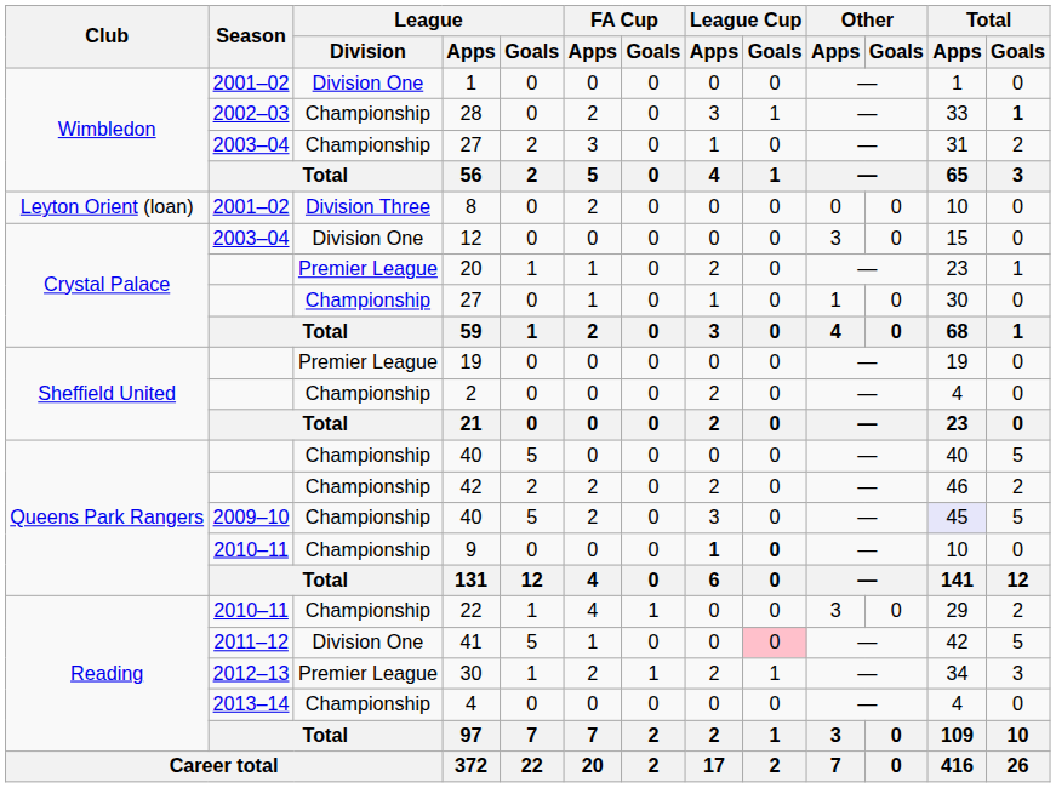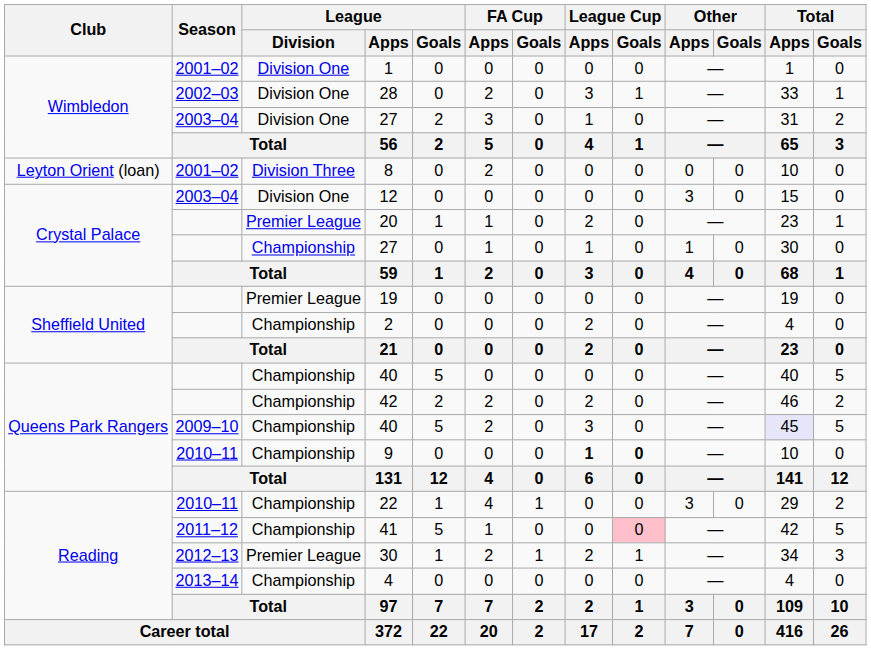28 | League / Division: Championship -> Division One
28 | Total / Goals: bold -> normal
2003–04 / 27 | League / Division: Championship -> Division One
41 | League / Division: Division One -> Championship
